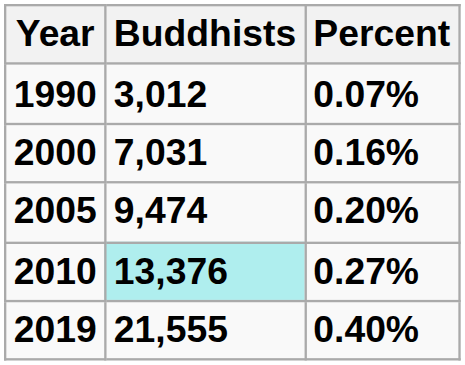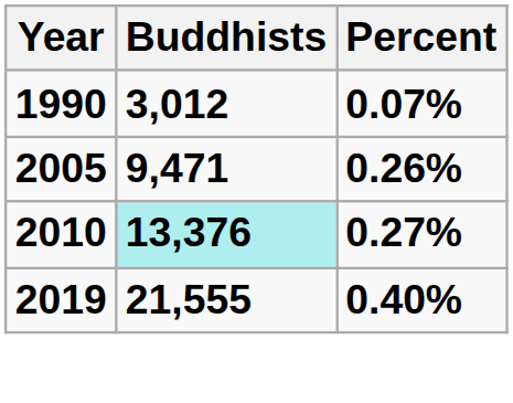- row: 2000 | 7,031 | 0.16%
2005 | Buddhists: 9,474 -> 9,471
2005 | Percent: 0.20% -> 0.26%
